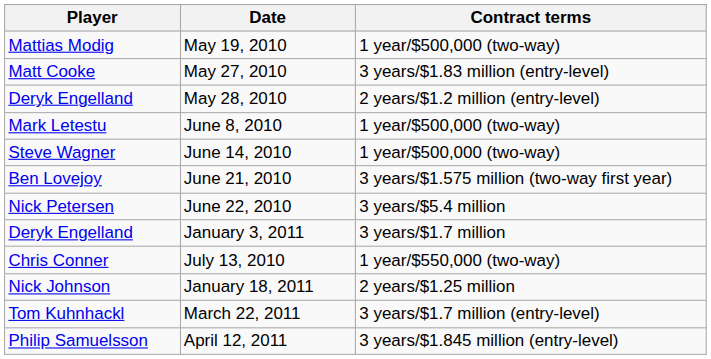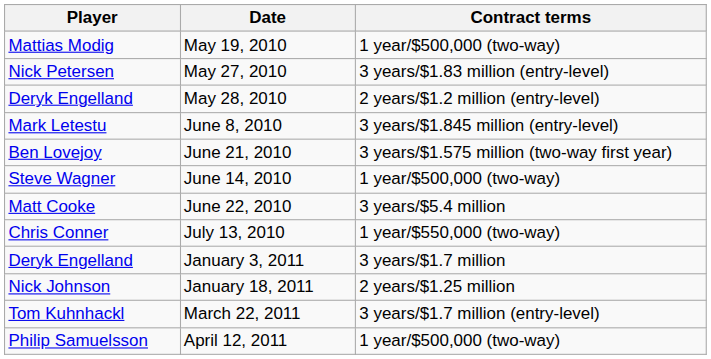May 27, 2010 | Player: Matt Cooke -> Nick Petersen
June 8, 2010 | Contract terms: 1 year/$500,000 (two-way) -> 3 years/$1.845 million (entry-level)
rows swapped: June 14, 2010 <-> June 21, 2010
June 22, 2010 | Player: Nick Petersen -> Matt Cooke
rows swapped: July 13, 2010 <-> January 3, 2011
April 12, 2011 | Contract terms: 3 years/$1.845 million (entry-level) -> 1 year/$500,000 (two-way)
